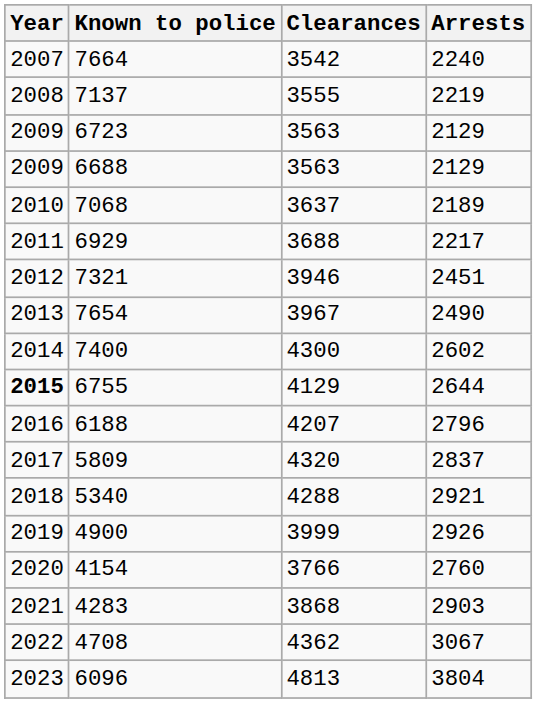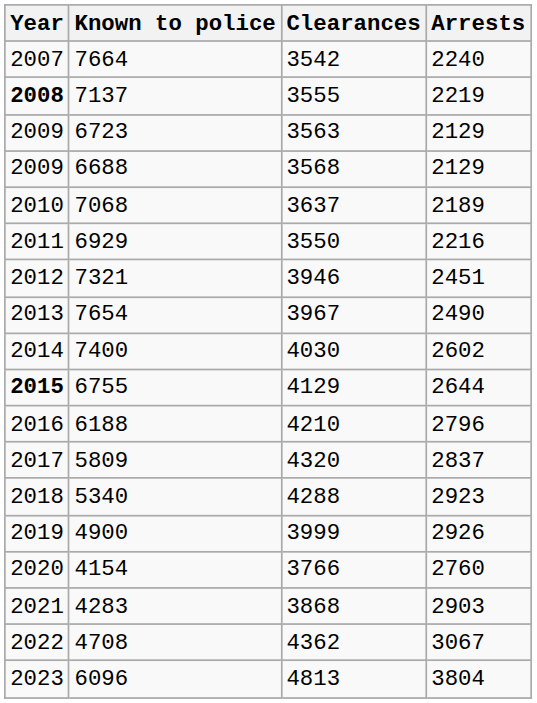7137 | Year: normal -> bold
6688 | Clearances: 3563 -> 3568
6929 | Clearances: 3688 -> 3550
6929 | Arrests: 2217 -> 2216
7400 | Clearances: 4300 -> 4030
6188 | Clearances: 4207 -> 4210
5340 | Arrests: 2921 -> 2923
